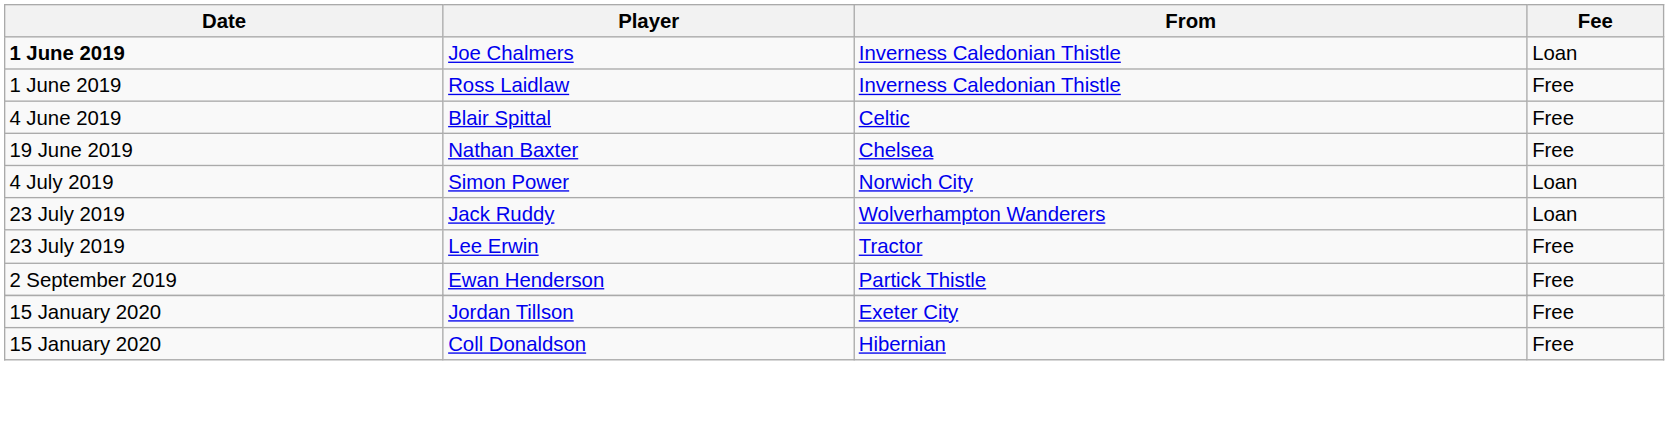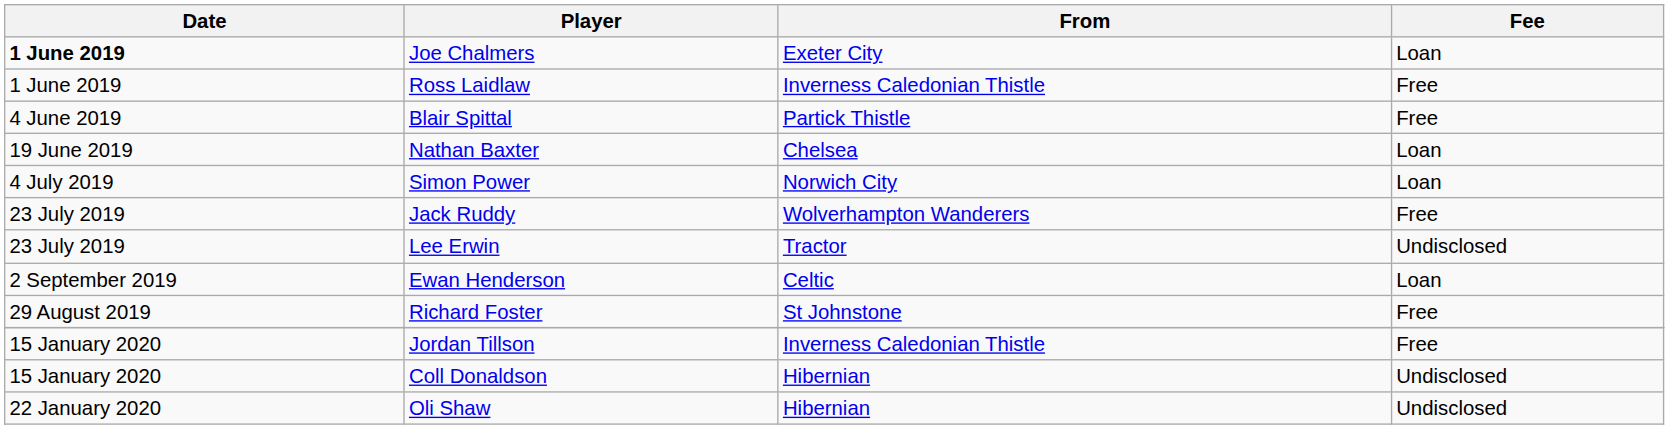Joe Chalmers | From: Inverness Caledonian Thistle -> Exeter City
Blair Spittal | From: Celtic -> Partick Thistle
Nathan Baxter | Fee: Free -> Loan
Jack Ruddy | Fee: Loan -> Free
Lee Erwin | Fee: Free -> Undisclosed
Ewan Henderson | From: Partick Thistle -> Celtic
Ewan Henderson | Fee: Free -> Loan
+ row: 29 August 2019 | Richard Foster | St Johnstone | Free
Jordan Tillson | From: Exeter City -> Inverness Caledonian Thistle
Coll Donaldson | Fee: Free -> Undisclosed
+ row: 22 January 2020 | Oli Shaw | Hibernian | Undisclosed
